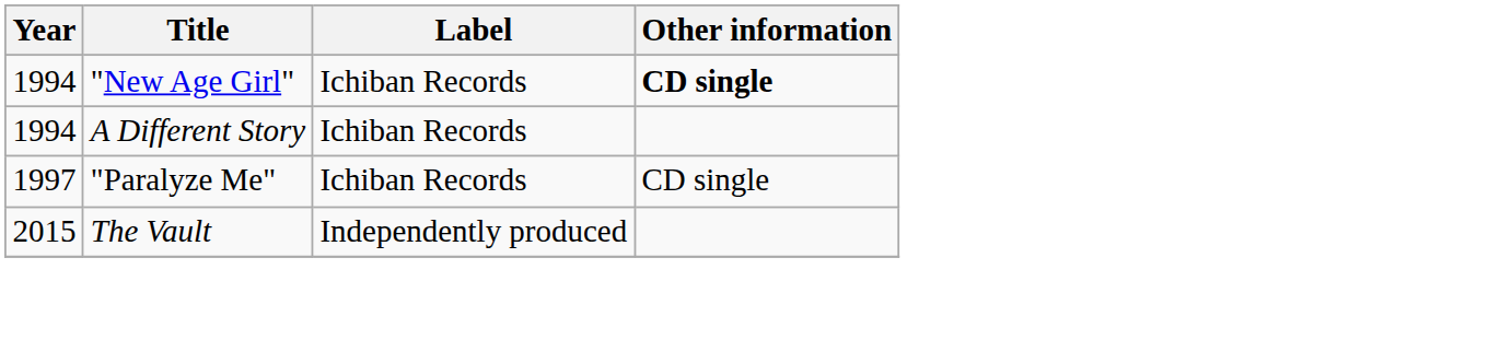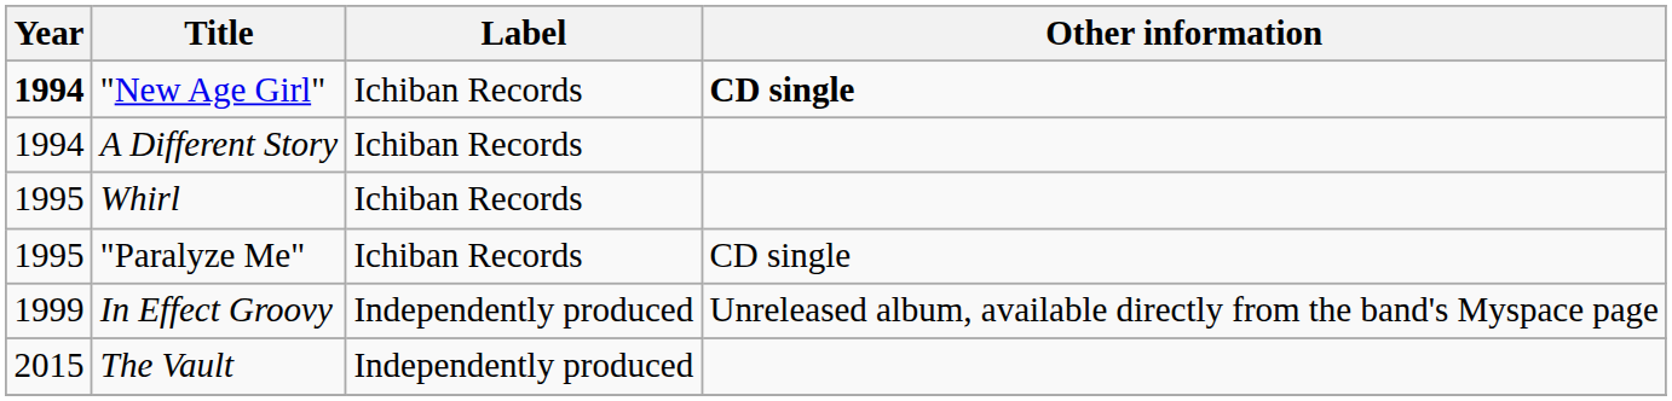"New Age Girl" | Year: normal -> bold
+ row: 1995 | Whirl | Ichiban Records
"Paralyze Me" | Year: 1997 -> 1995
+ row: 1999 | In Effect Groovy | Independently produced | Unreleased album, available directly from the band's Myspace page
